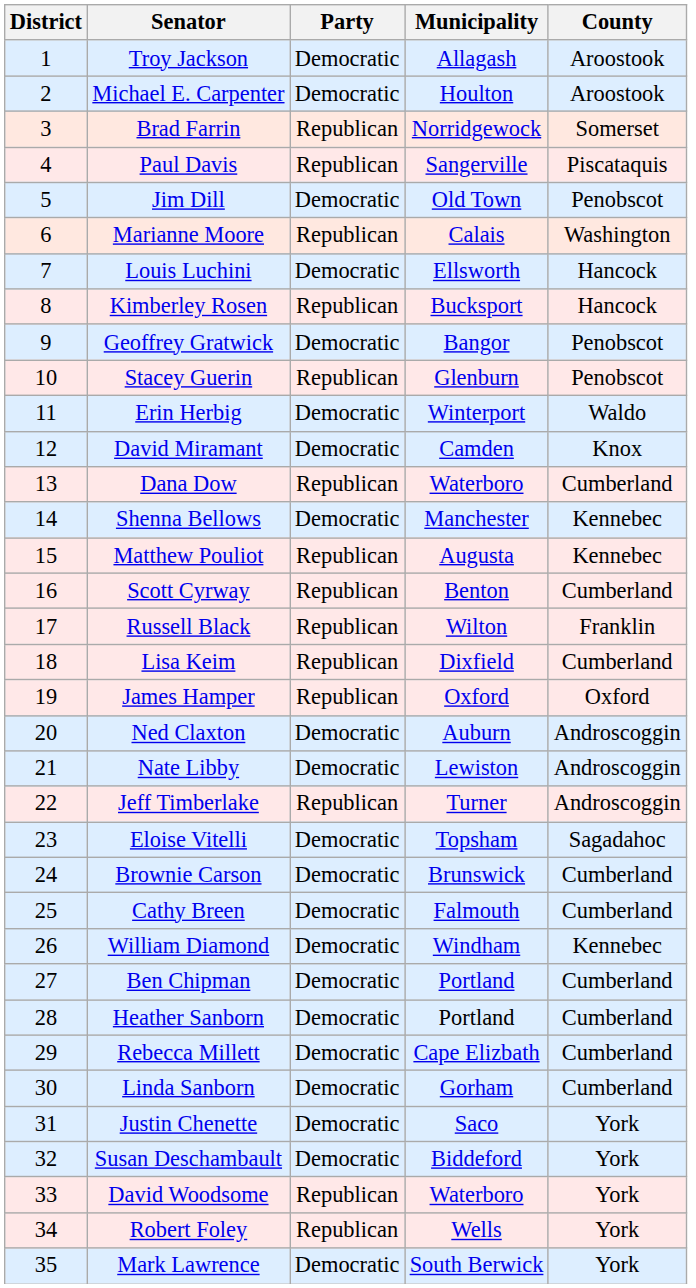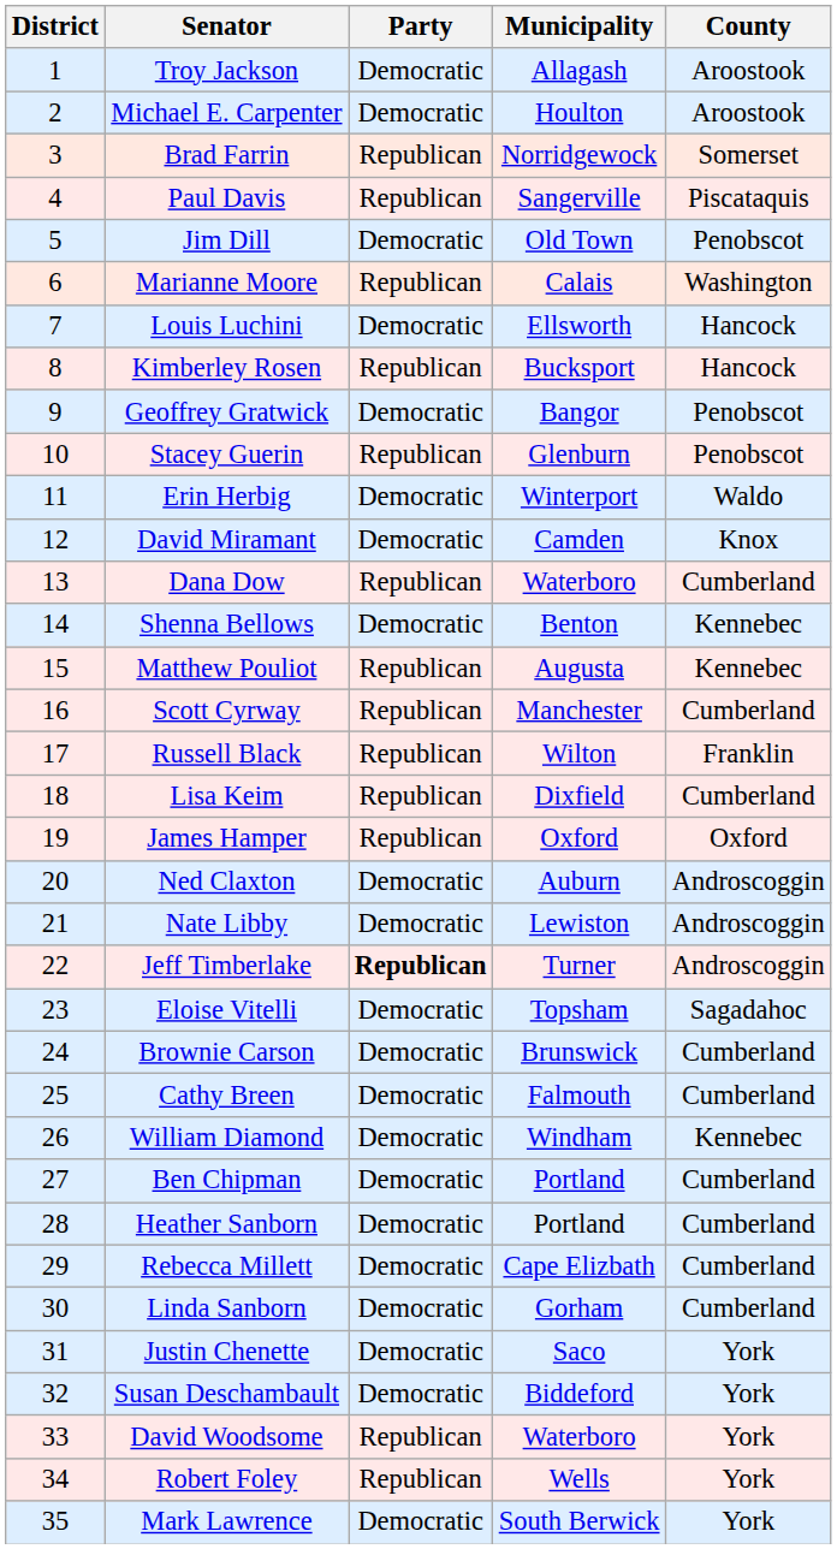Shenna Bellows | Municipality: Manchester -> Benton
Scott Cyrway | Municipality: Benton -> Manchester
Jeff Timberlake | Party: normal -> bold
